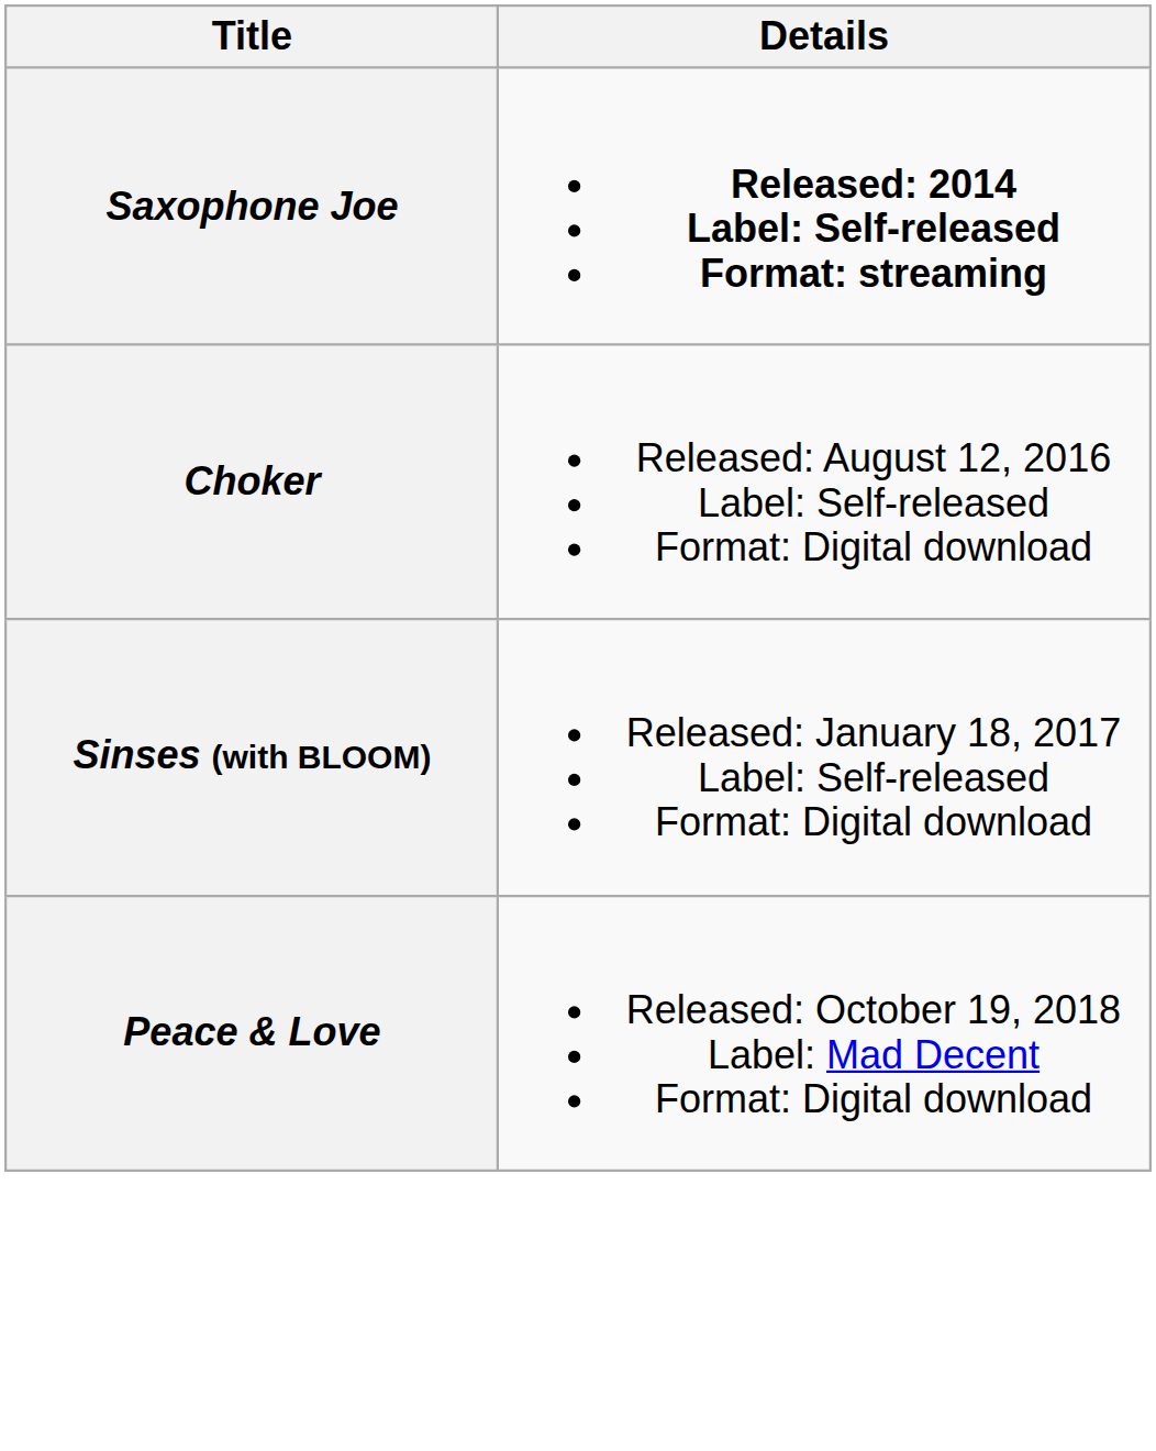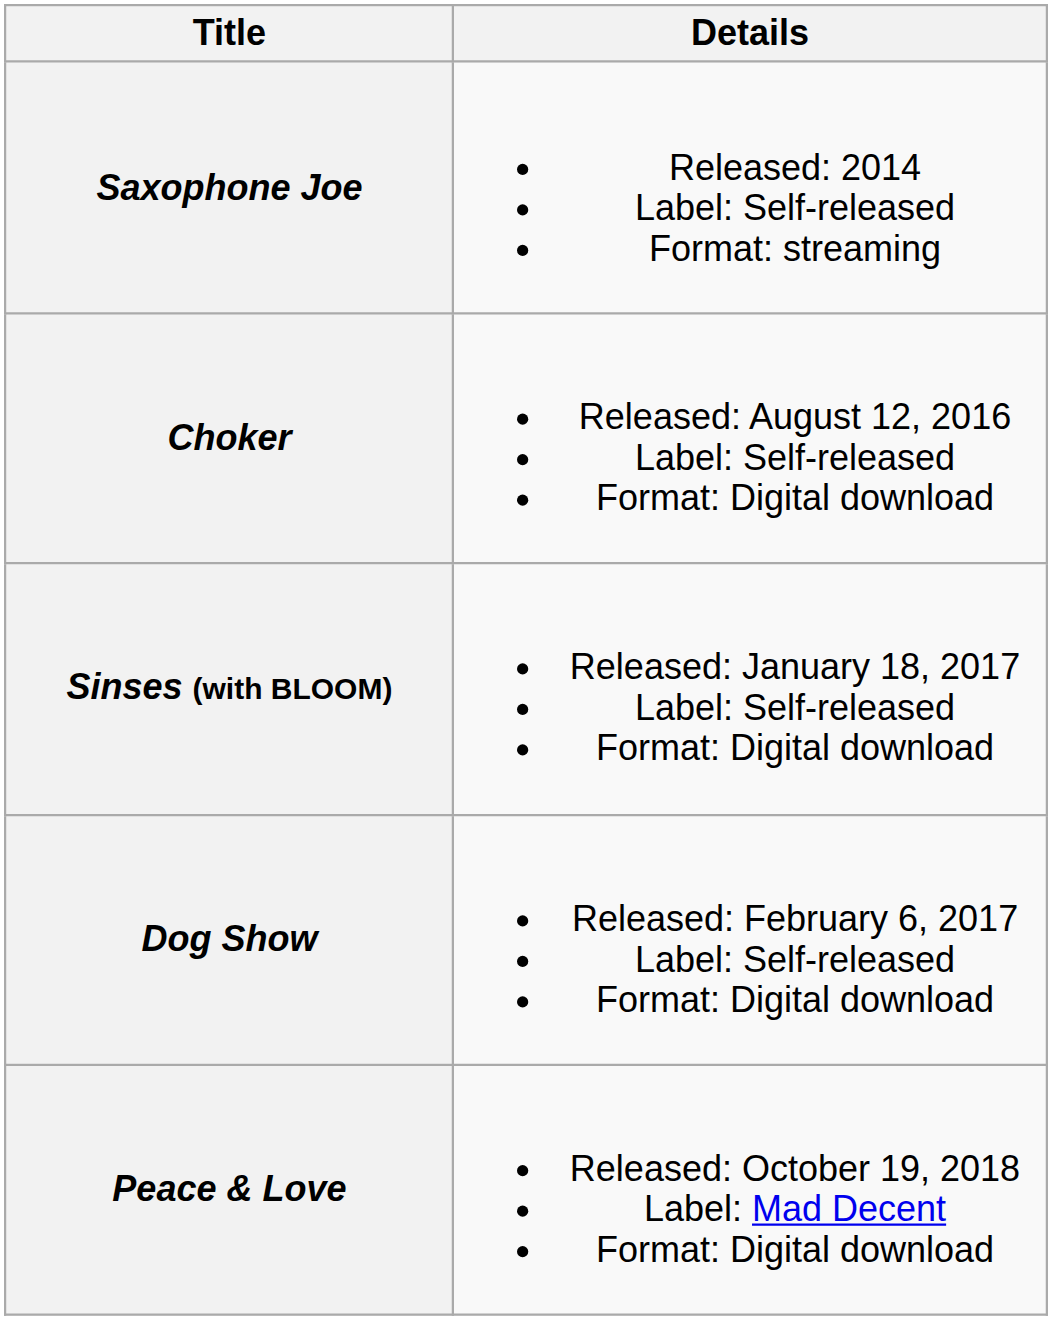Saxophone Joe | Details: bold -> normal
+ row: Dog Show | Released: February 6, 2017 Label: Self-released Format: Digital download
